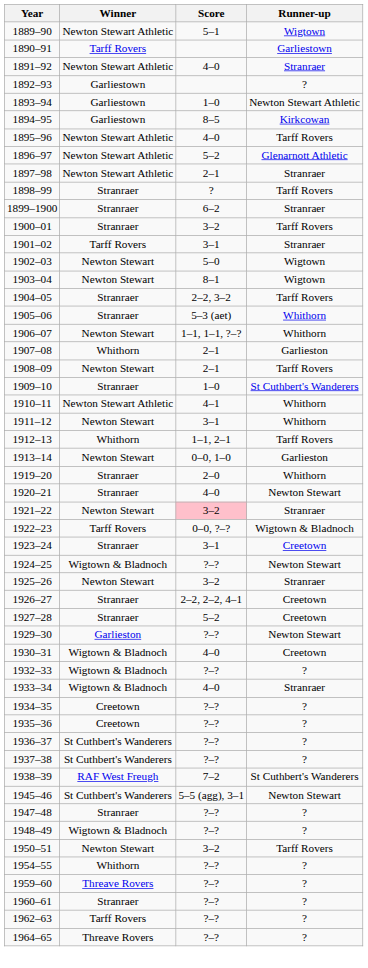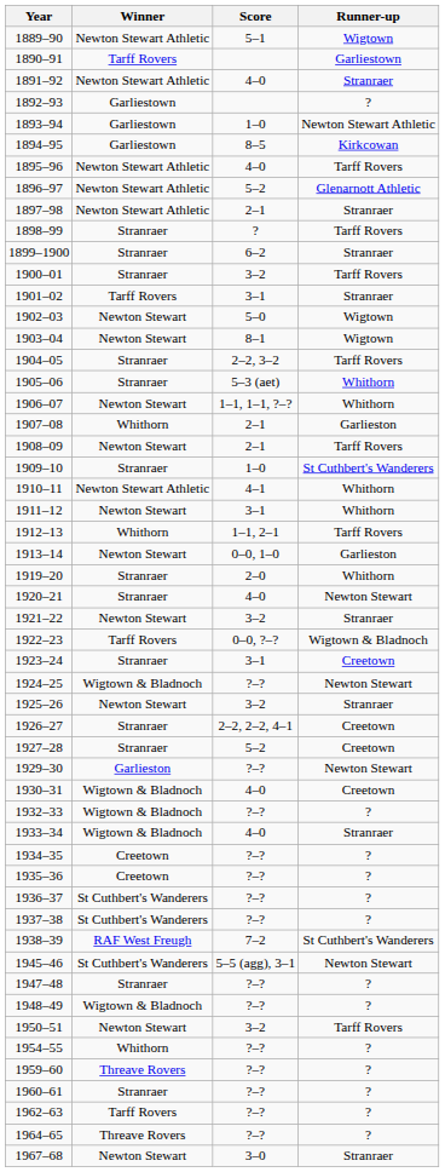1921–22 | Score: pink background -> no background
+ row: 1967–68 | Newton Stewart | 3–0 | Stranraer
